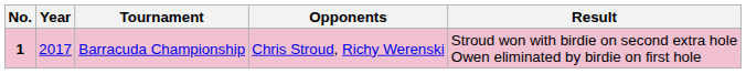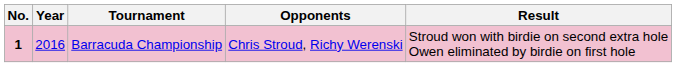Barracuda Championship | Year: 2017 -> 2016
